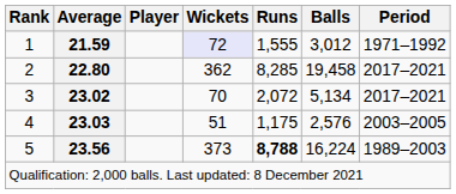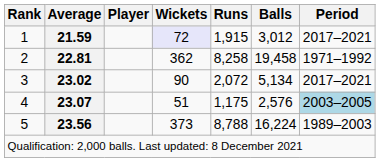1 | Runs: 1,555 -> 1,915
1 | Period: 1971–1992 -> 2017–2021
2 | Average: 22.80 -> 22.81
2 | Runs: 8,285 -> 8,258
2 | Period: 2017–2021 -> 1971–1992
3 | Wickets: 70 -> 90
4 | Average: 23.03 -> 23.07
4 | Period: no background -> lightblue background
5 | Runs: bold -> normal
